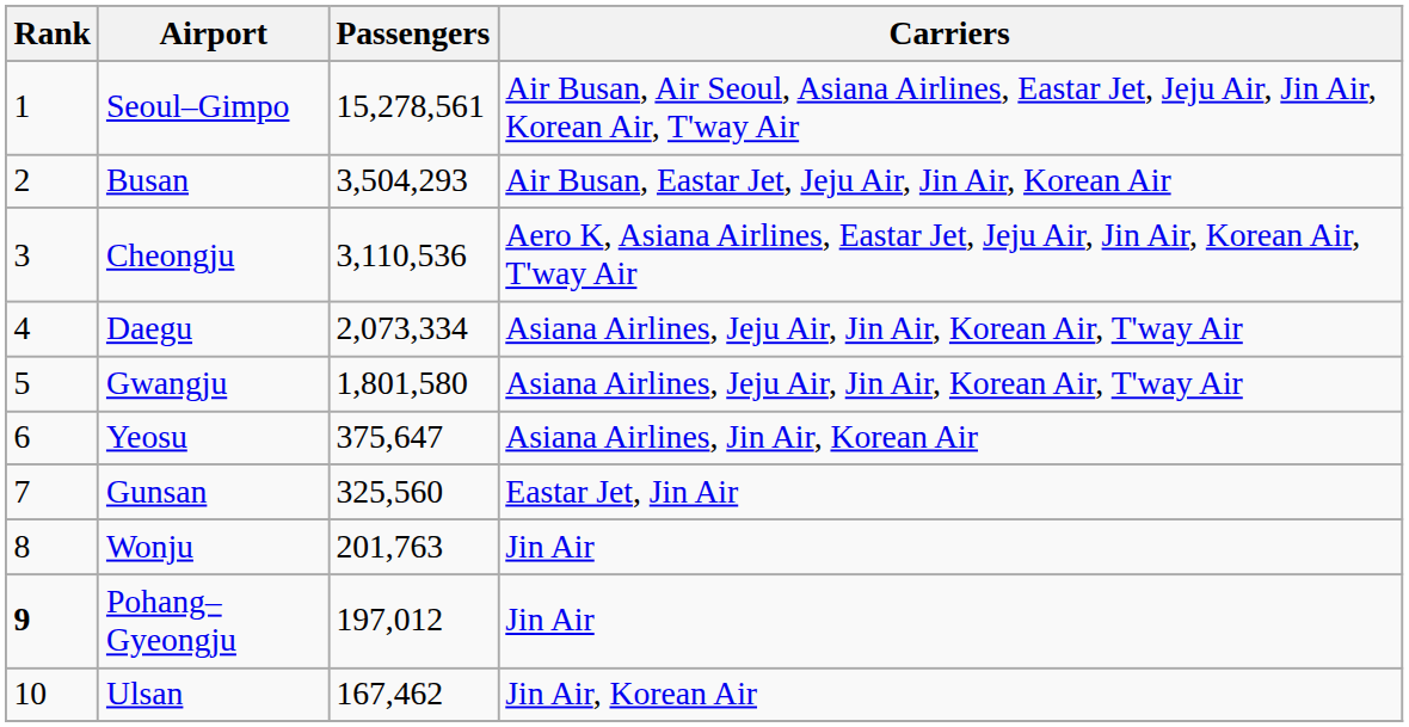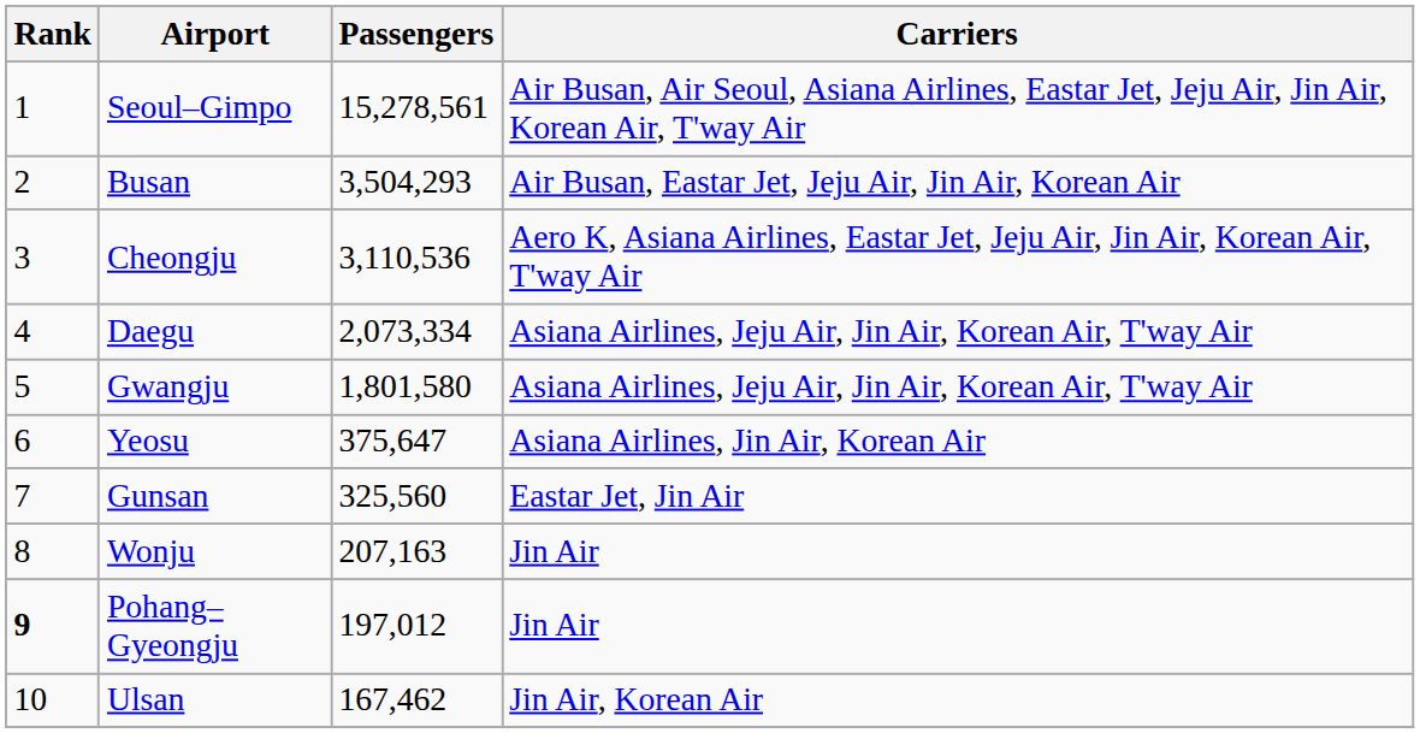Wonju | Passengers: 201,763 -> 207,163
